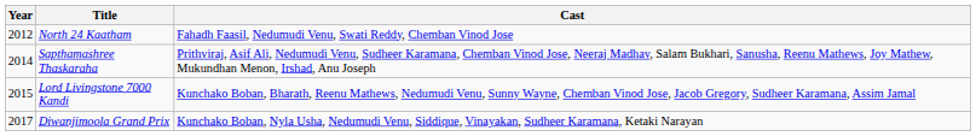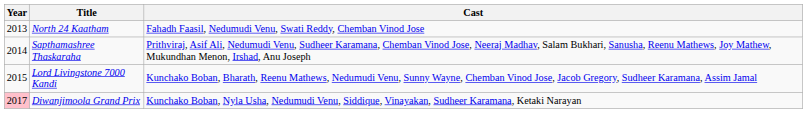North 24 Kaatham | Year: 2012 -> 2013
Diwanjimoola Grand Prix | Year: no background -> pink background
